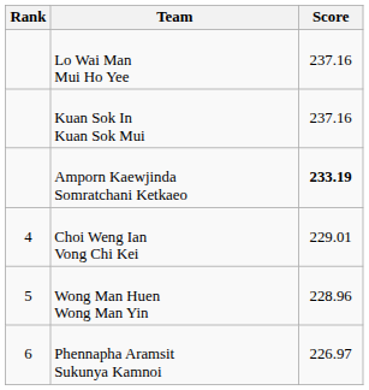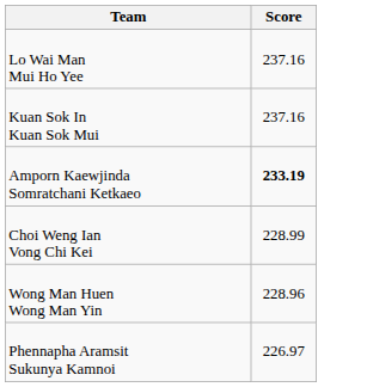- column: Rank | 4 | 5 | 6
Choi Weng Ian Vong Chi Kei | Score: 229.01 -> 228.99
